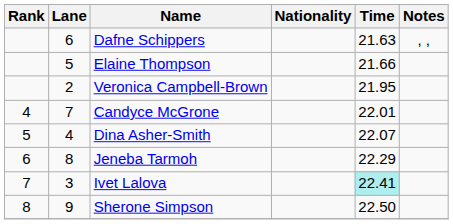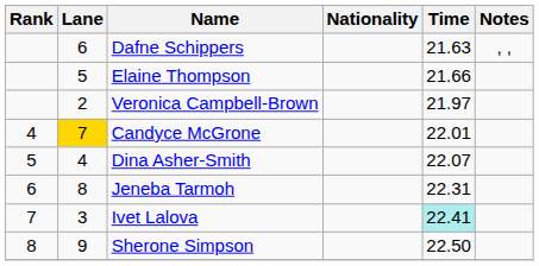Veronica Campbell-Brown | Time: 21.95 -> 21.97
Candyce McGrone | Lane: no background -> gold background
Jeneba Tarmoh | Time: 22.29 -> 22.31
